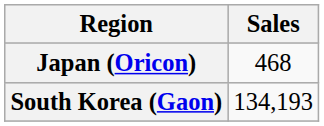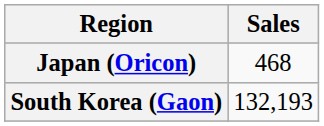South Korea (Gaon) | Sales: 134,193 -> 132,193
